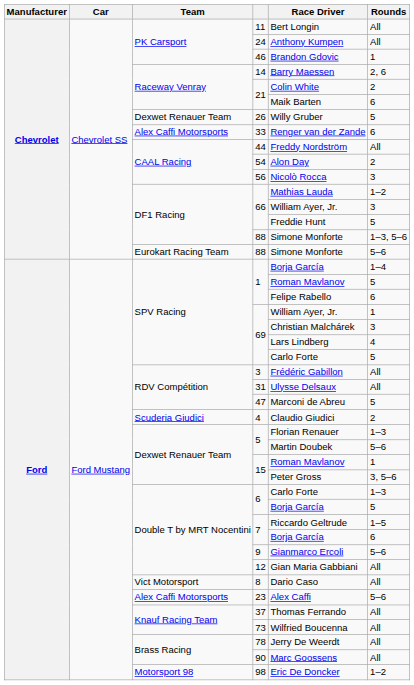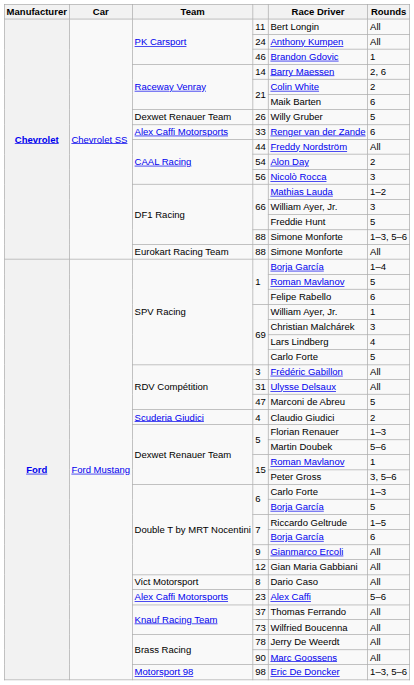Eurokart Racing Team / 88 | Rounds: 5–6 -> All
9 | Rounds: 5–6 -> All
98 | Rounds: 1–2 -> 1–3, 5–6
